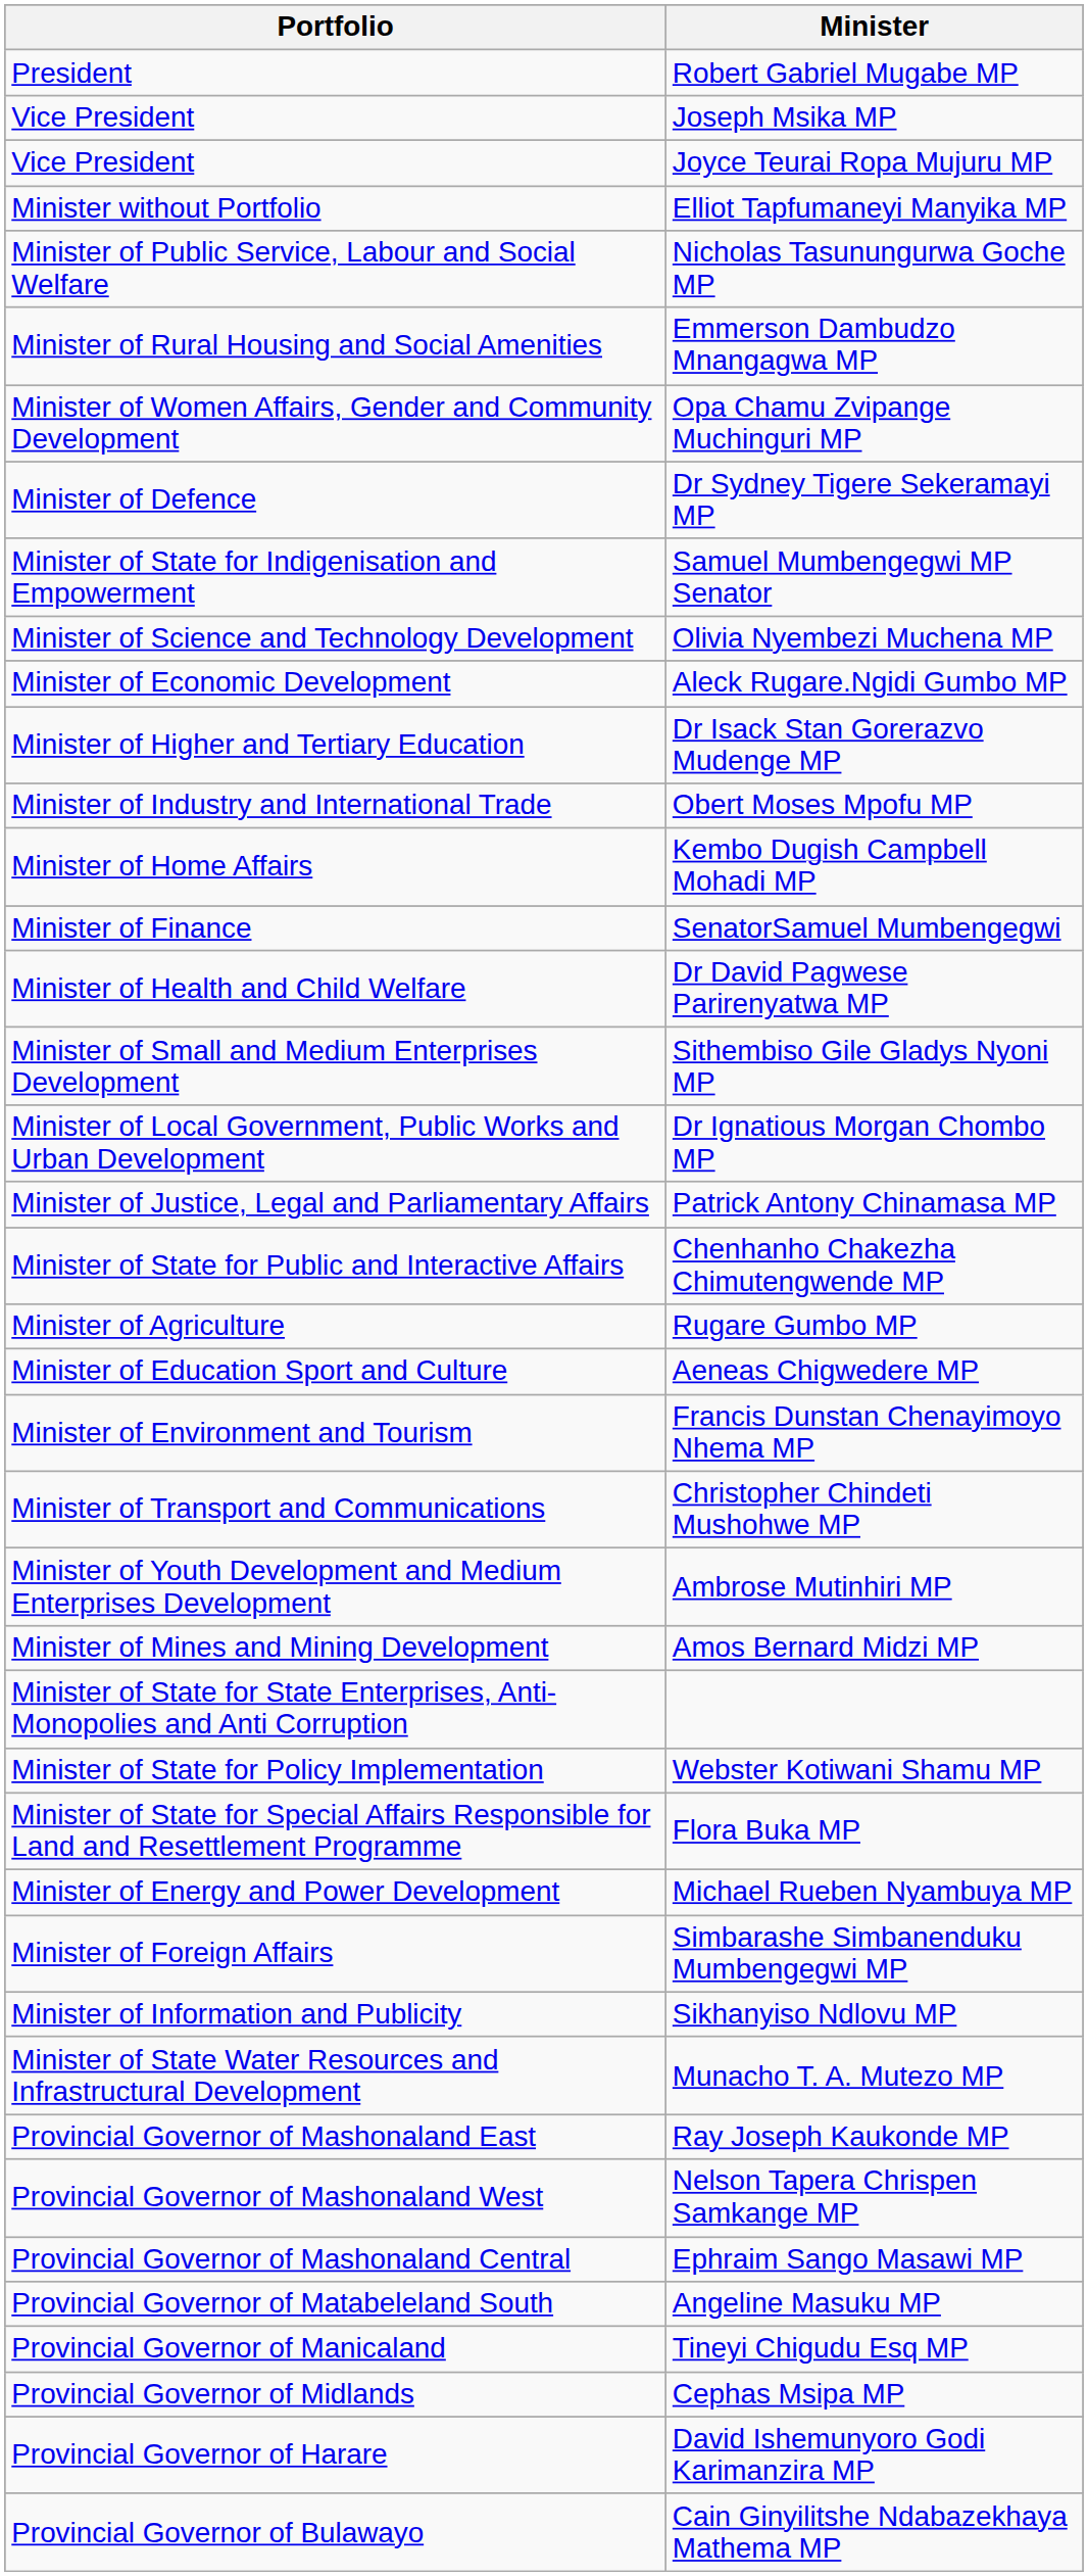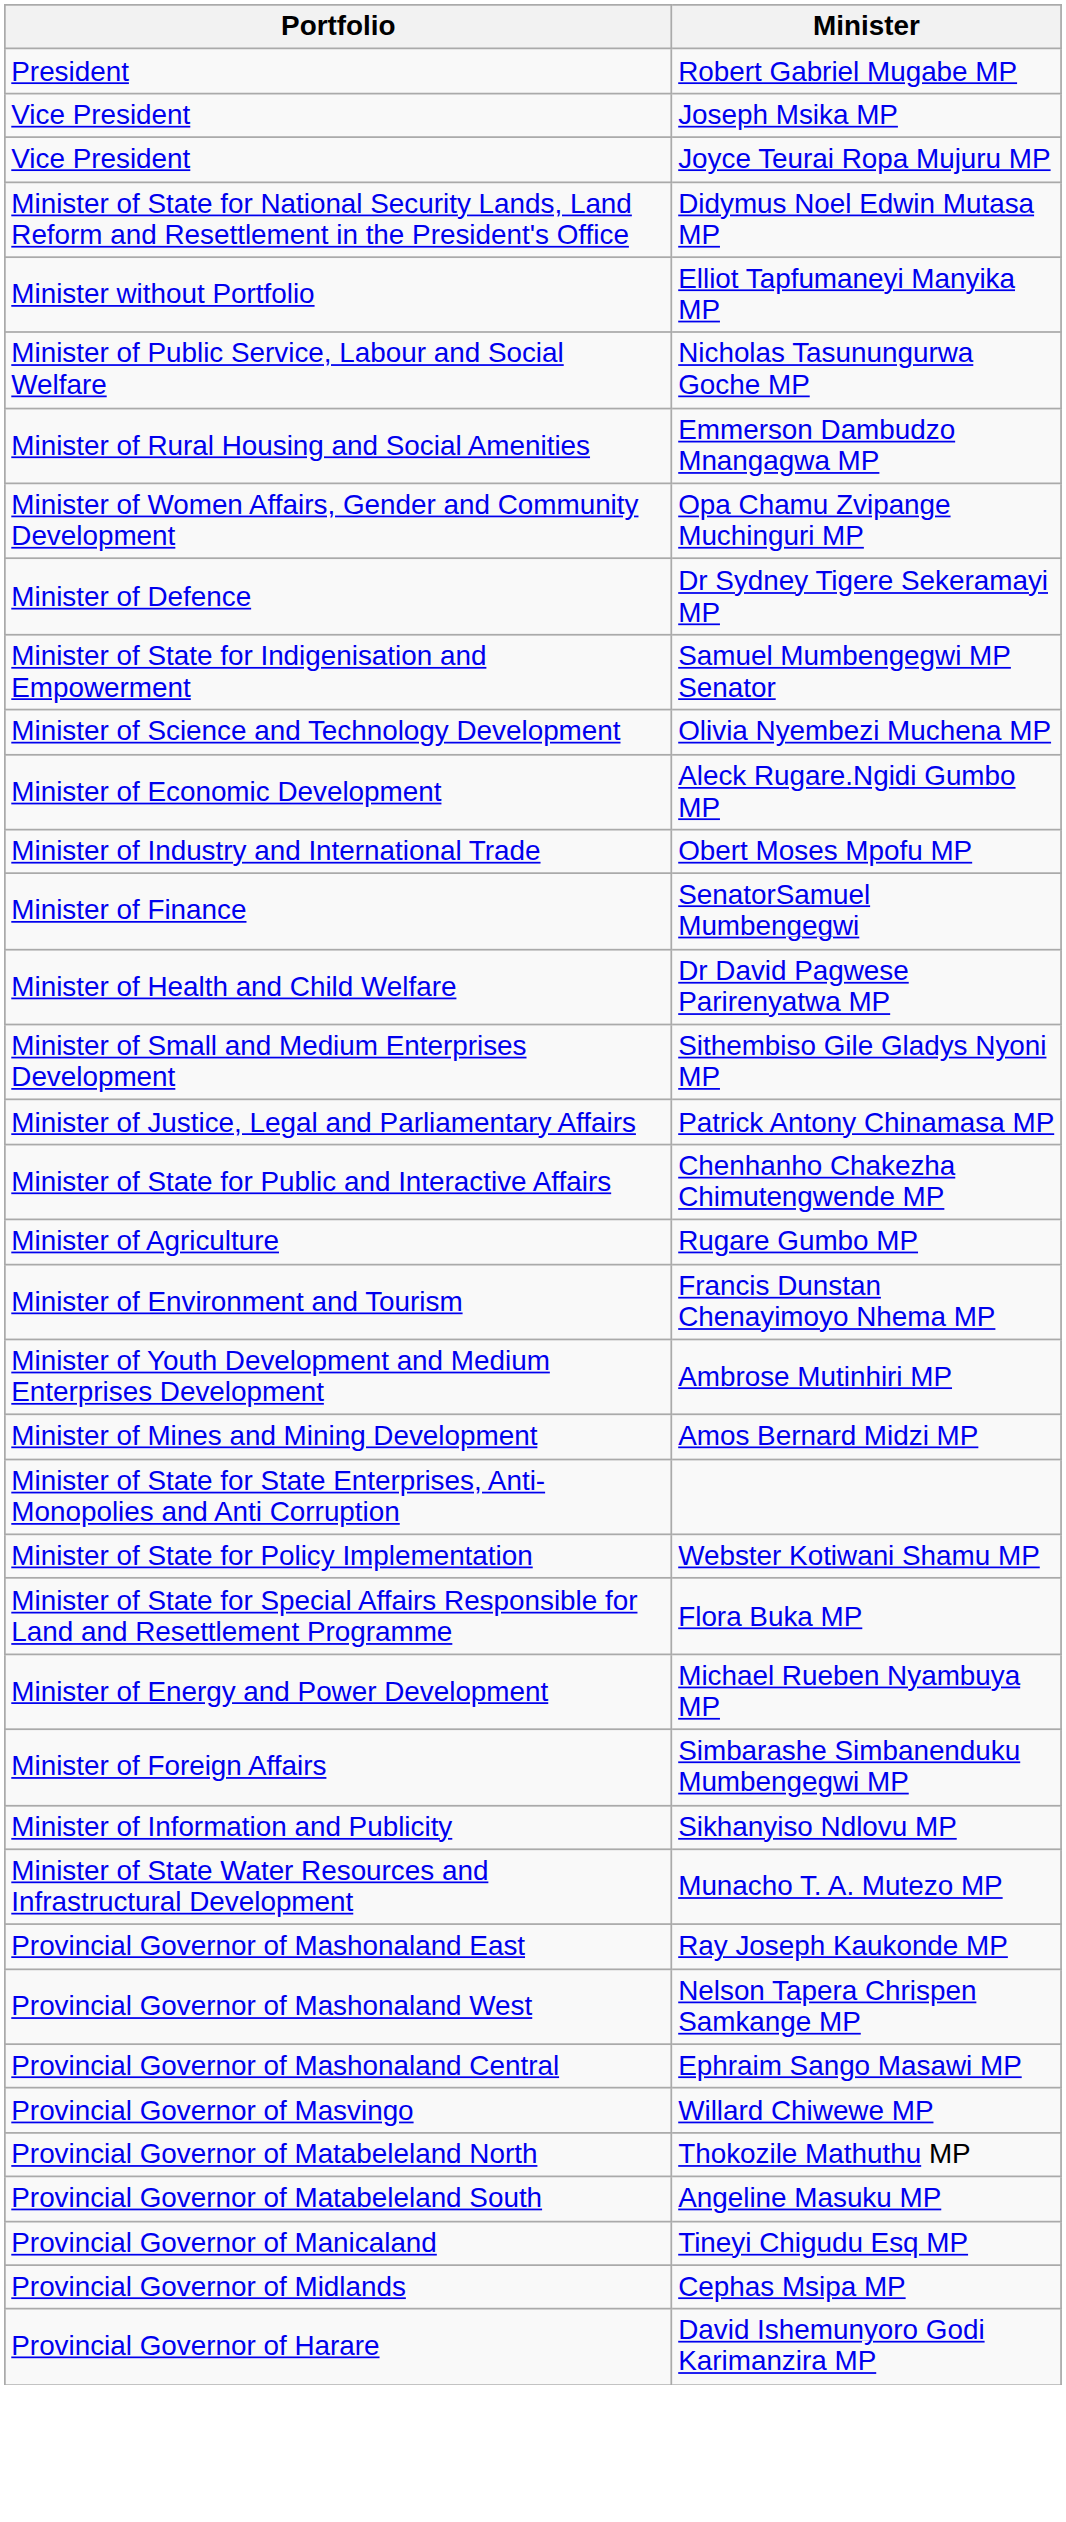+ row: Minister of State for National Security Lands, Land Reform and Resettlement in the President's Office | Didymus Noel Edwin Mutasa MP
- row: Minister of Higher and Tertiary Education | Dr Isack Stan Gorerazvo Mudenge MP
- row: Minister of Home Affairs | Kembo Dugish Campbell Mohadi MP
- row: Minister of Local Government, Public Works and Urban Development | Dr Ignatious Morgan Chombo MP
- row: Minister of Education Sport and Culture | Aeneas Chigwedere MP
- row: Minister of Transport and Communications | Christopher Chindeti Mushohwe MP
+ row: Provincial Governor of Masvingo | Willard Chiwewe MP
+ row: Provincial Governor of Matabeleland North | Thokozile Mathuthu MP
- row: Provincial Governor of Bulawayo | Cain Ginyilitshe Ndabazekhaya Mathema MP
